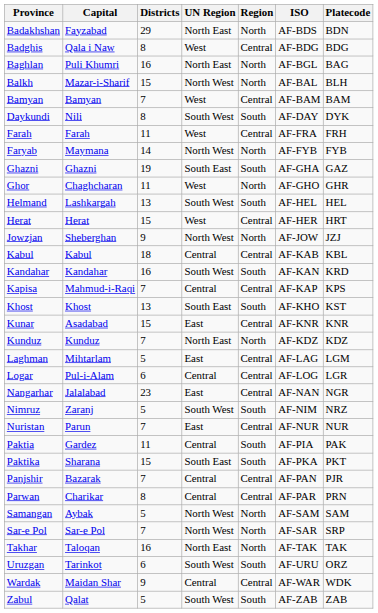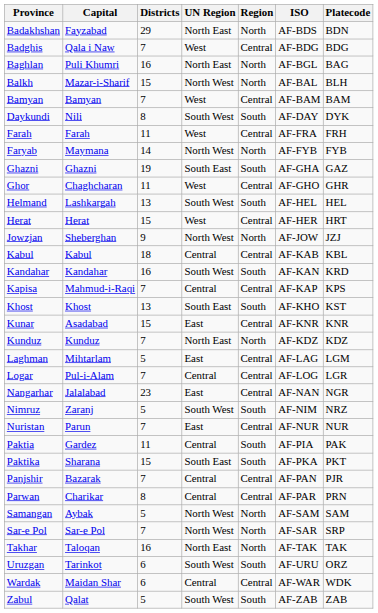Badghis | Districts: 8 -> 7
Ghor | Region: North -> Central
Logar | Districts: 6 -> 7
Wardak | Districts: 9 -> 6
